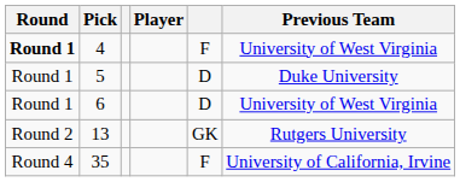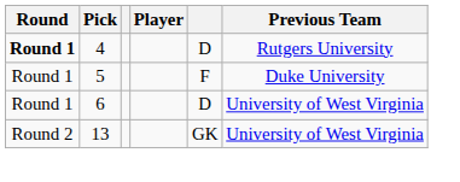4 | column 5: F -> D
4 | Previous Team: University of West Virginia -> Rutgers University
5 | column 5: D -> F
13 | Previous Team: Rutgers University -> University of West Virginia
- row: Round 4 | 35 | F | University of California, Irvine
